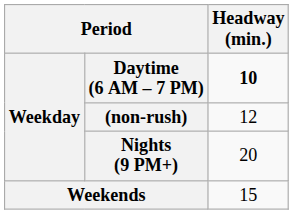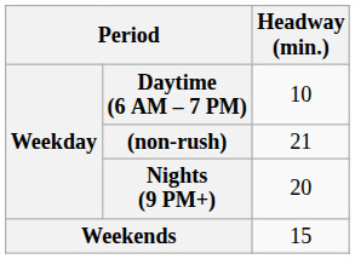Daytime (6 AM – 7 PM) | Headway (min.): bold -> normal
(non-rush) | Headway (min.): 12 -> 21
